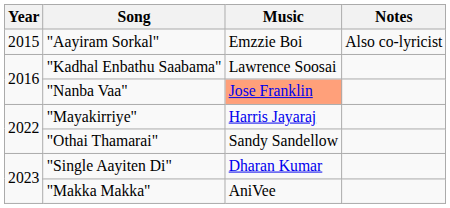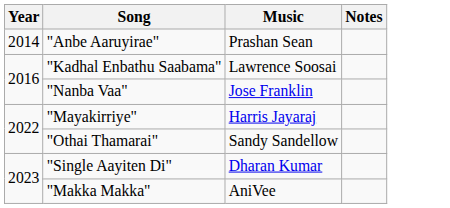+ row: 2014 | "Anbe Aaruyirae" | Prashan Sean
- row: 2015 | "Aayiram Sorkal" | Emzzie Boi | Also co-lyricist
"Nanba Vaa" | Music: lightsalmon background -> no background
